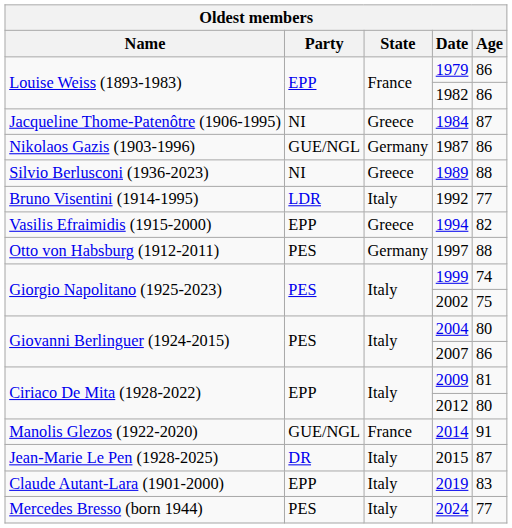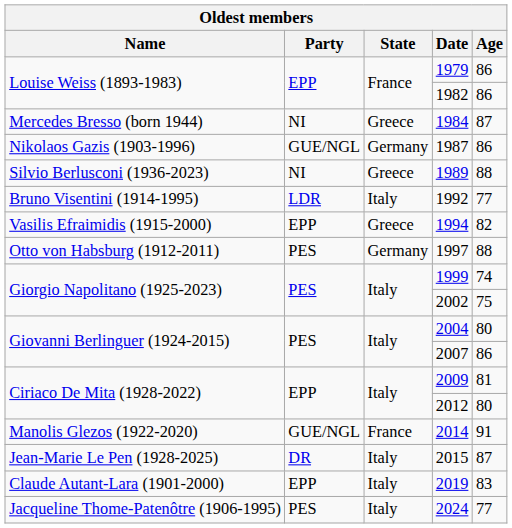1984 | Name: Jacqueline Thome-Patenôtre (1906-1995) -> Mercedes Bresso (born 1944)
2024 | Name: Mercedes Bresso (born 1944) -> Jacqueline Thome-Patenôtre (1906-1995)
